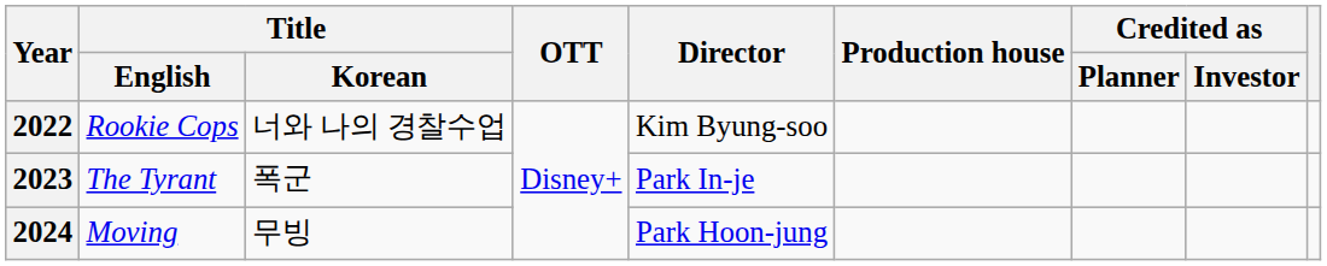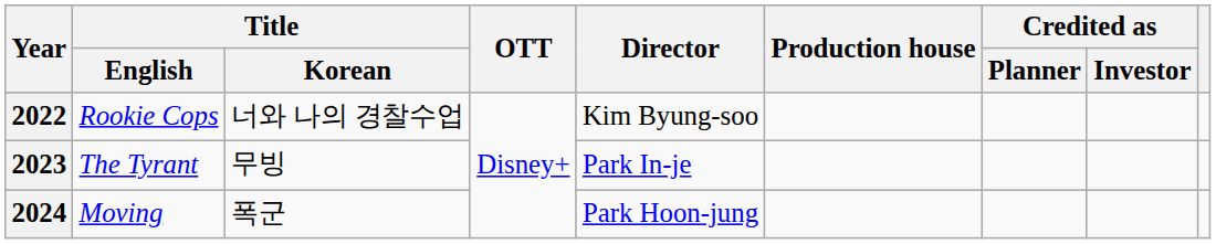2023 | Title / Korean: 폭군 -> 무빙
2024 | Title / Korean: 무빙 -> 폭군
